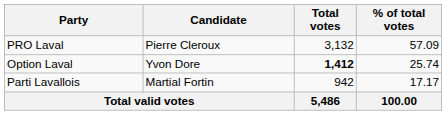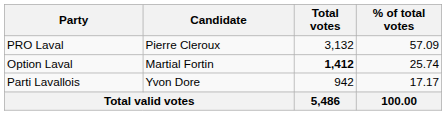Option Laval | Candidate: Yvon Dore -> Martial Fortin
Parti Lavallois | Candidate: Martial Fortin -> Yvon Dore
